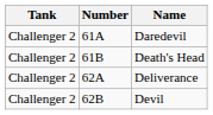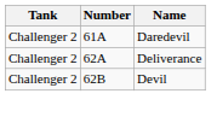- row: Challenger 2 | 61B | Death's Head
